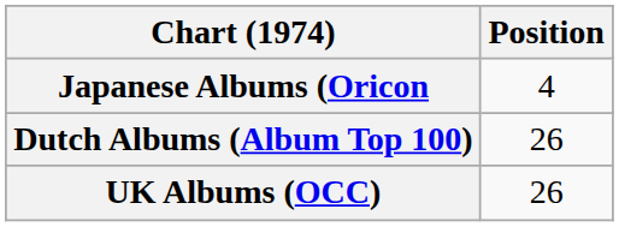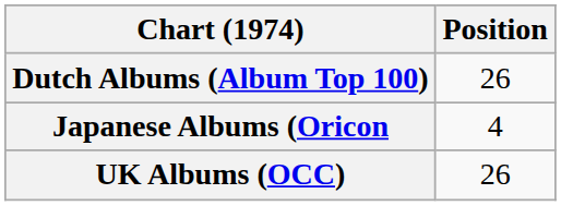rows swapped: Dutch Albums (Album Top 100) <-> Japanese Albums (Oricon
